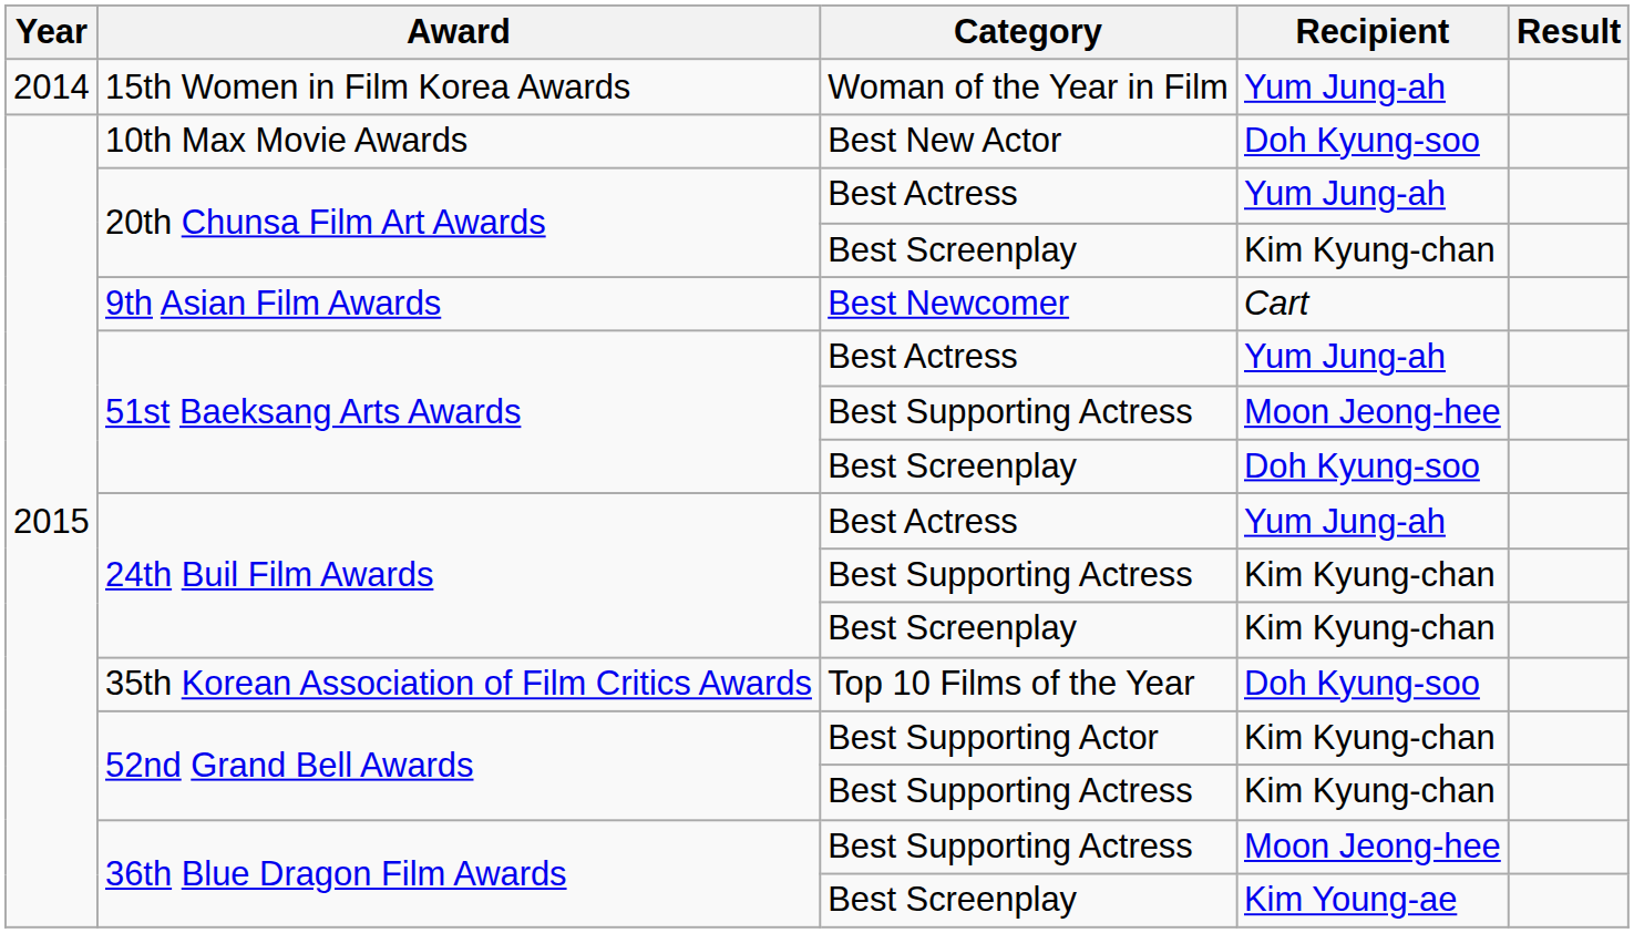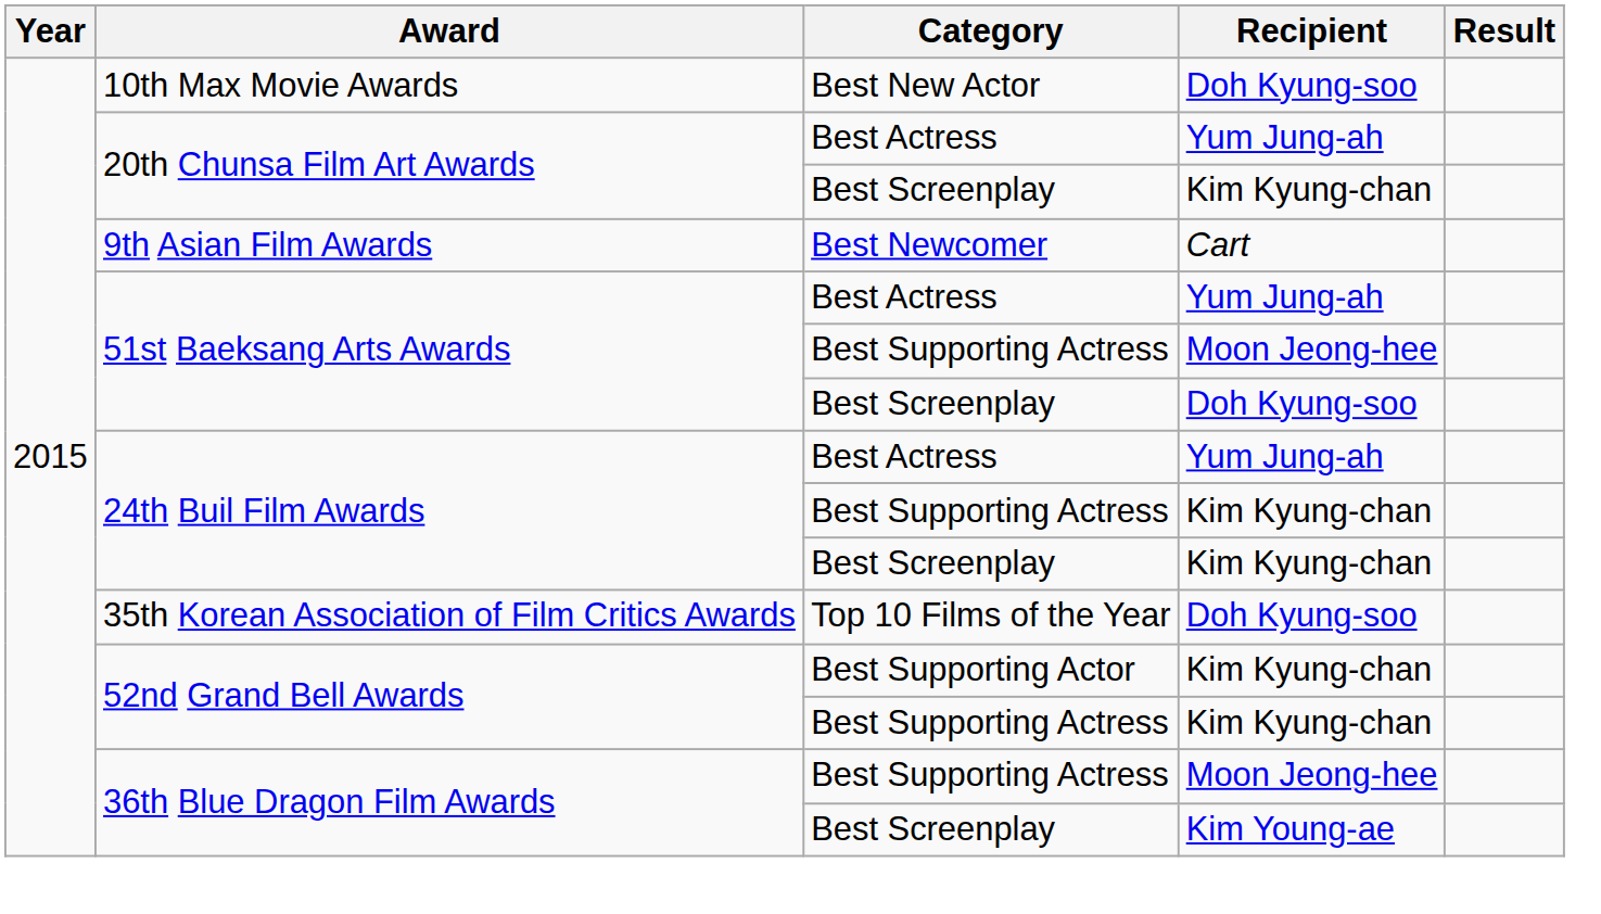- row: 2014 | 15th Women in Film Korea Awards | Woman of the Year in Film | Yum Jung-ah
